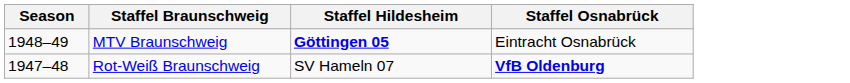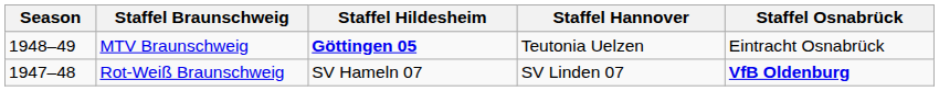+ column: Staffel Hannover | Teutonia Uelzen | SV Linden 07
